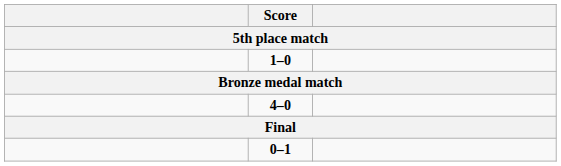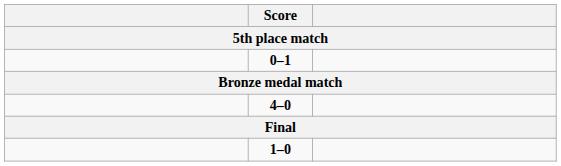rows swapped: 1–0 <-> 0–1
